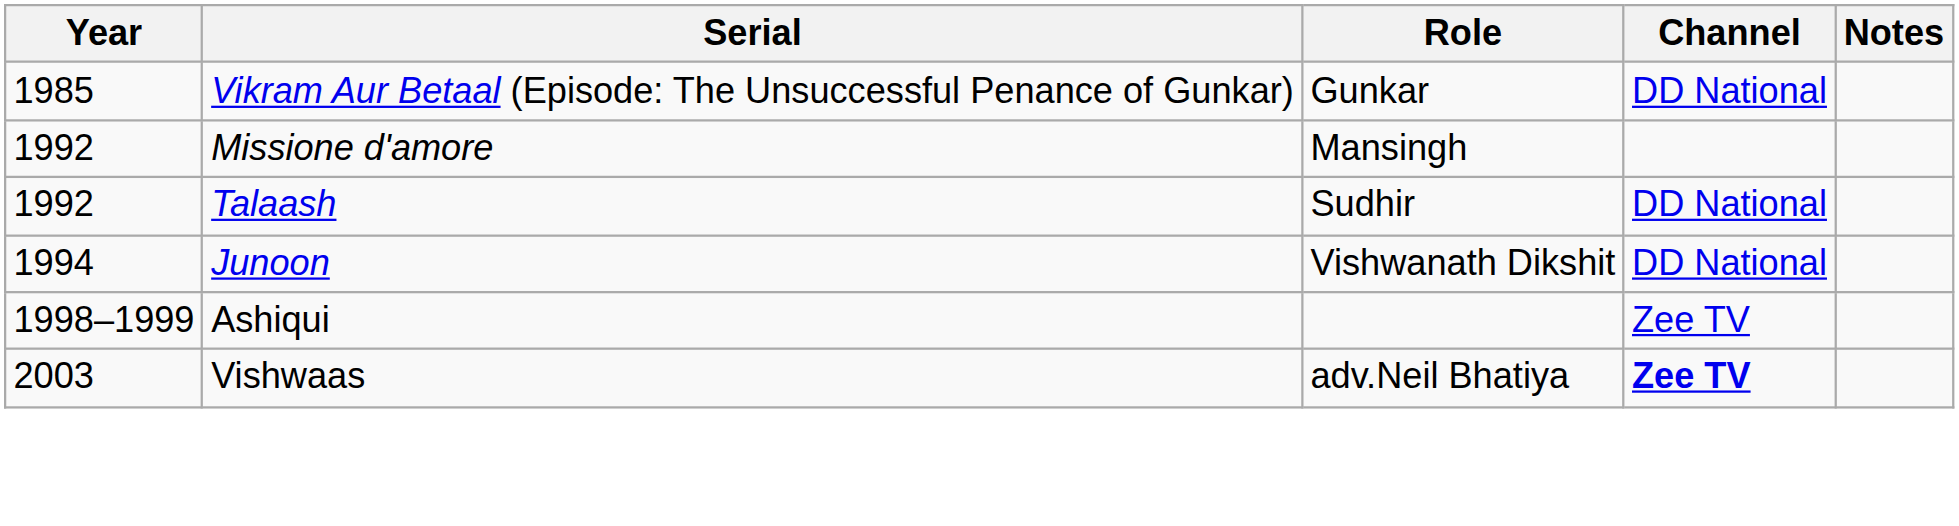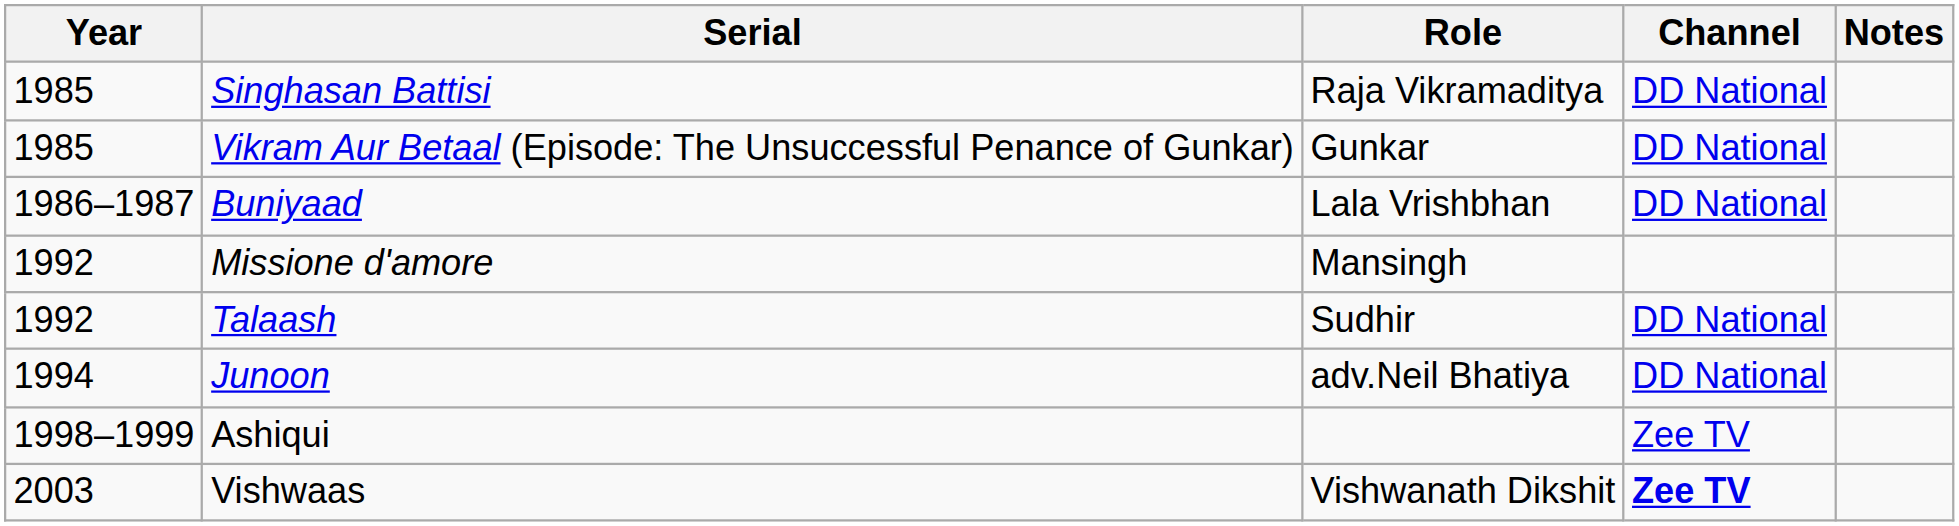+ row: 1985 | Singhasan Battisi | Raja Vikramaditya | DD National
+ row: 1986–1987 | Buniyaad | Lala Vrishbhan | DD National
Junoon | Role: Vishwanath Dikshit -> adv.Neil Bhatiya
Vishwaas | Role: adv.Neil Bhatiya -> Vishwanath Dikshit
